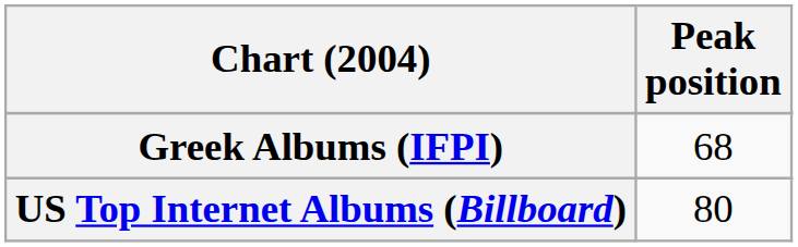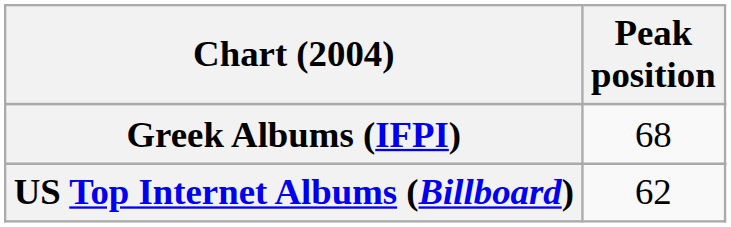US Top Internet Albums (Billboard) | Peak position: 80 -> 62
